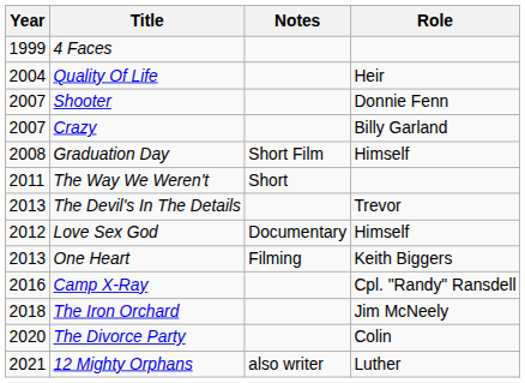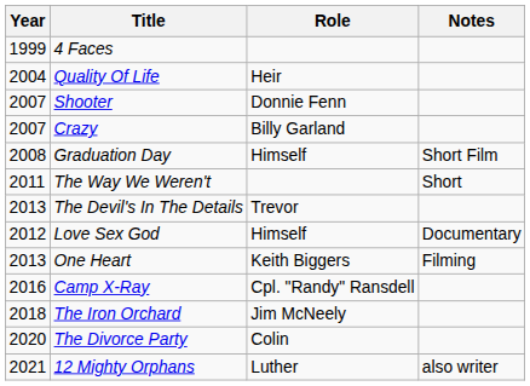columns swapped: Role <-> Notes
